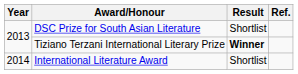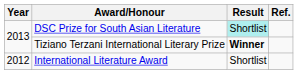DSC Prize for South Asian Literature | Result: no background -> paleturquoise background
International Literature Award | Year: 2014 -> 2012
